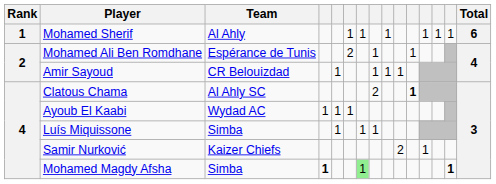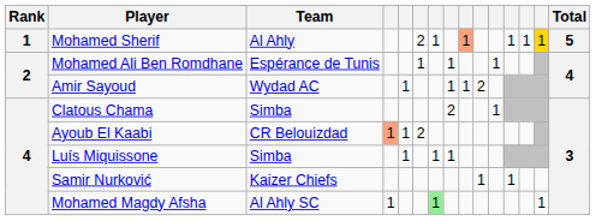Mohamed Sherif | column 6: 1 -> 2
Mohamed Sherif | column 9: no background -> lightsalmon background
Mohamed Sherif | column 14: no background -> gold background
Mohamed Sherif | Total: 6 -> 5
Mohamed Ali Ben Romdhane | column 6: 2 -> 1
Amir Sayoud | Team: CR Belouizdad -> Wydad AC
Amir Sayoud | column 10: 1 -> 2
Clatous Chama | Team: Al Ahly SC -> Simba
Clatous Chama | column 11: bold -> normal
Ayoub El Kaabi | Team: Wydad AC -> CR Belouizdad
Ayoub El Kaabi | column 4: no background -> lightsalmon background
Ayoub El Kaabi | column 6: 1 -> 2
Samir Nurković | column 10: 2 -> 1
Mohamed Magdy Afsha | Team: Simba -> Al Ahly SC
Mohamed Magdy Afsha | column 4: bold -> normal
Mohamed Magdy Afsha | column 14: bold -> normal
